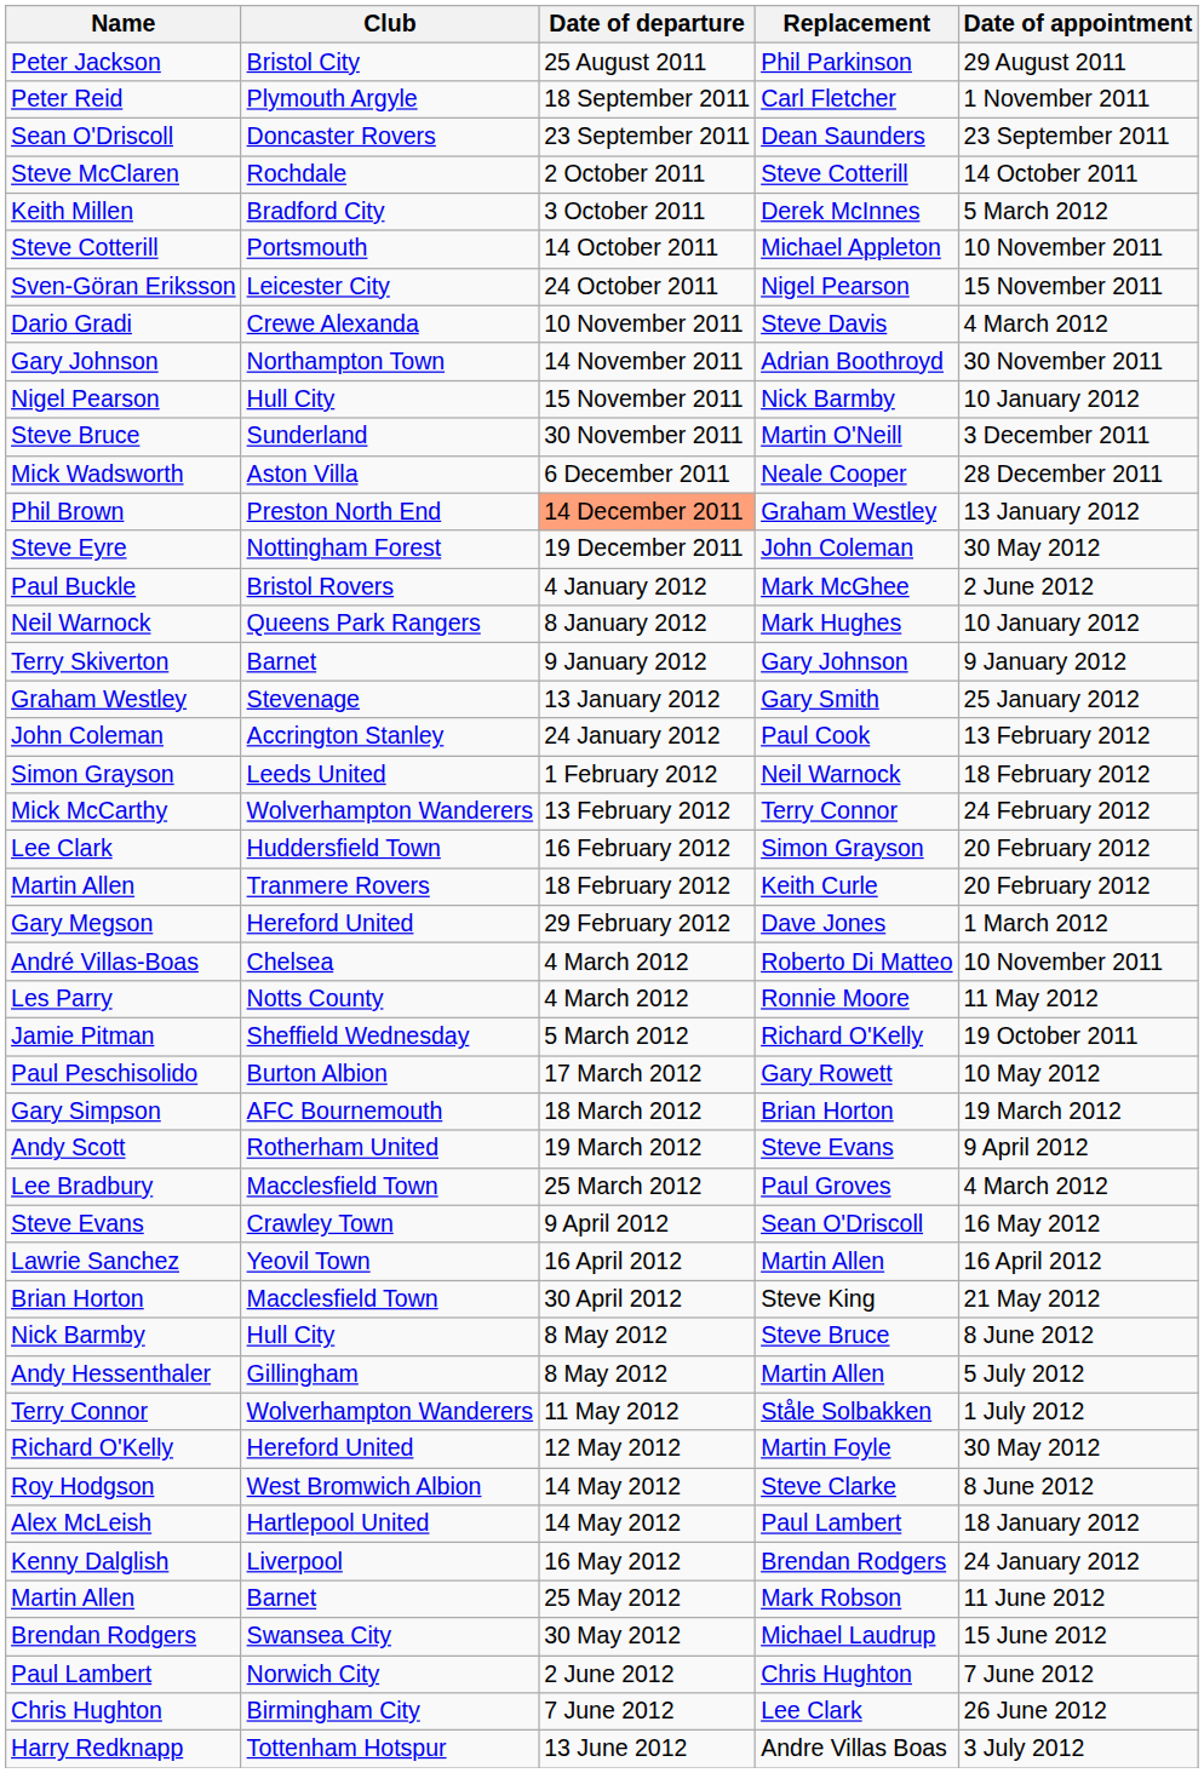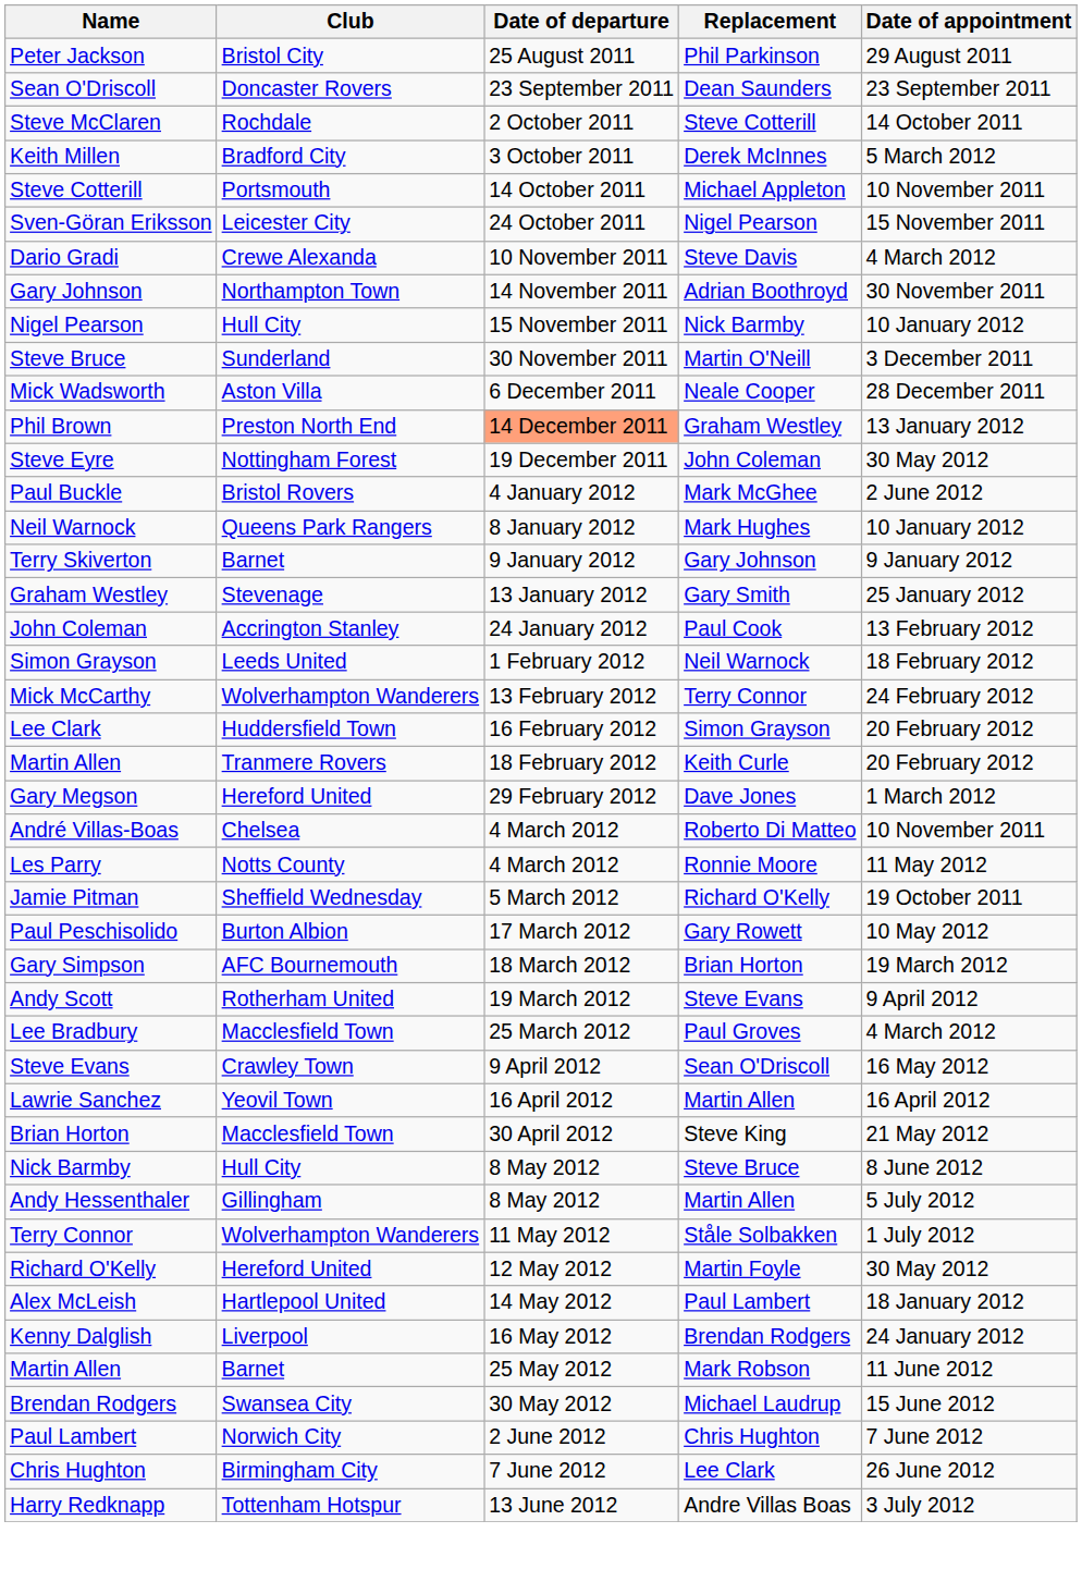- row: Peter Reid | Plymouth Argyle | 18 September 2011 | Carl Fletcher | 1 November 2011
- row: Roy Hodgson | West Bromwich Albion | 14 May 2012 | Steve Clarke | 8 June 2012
